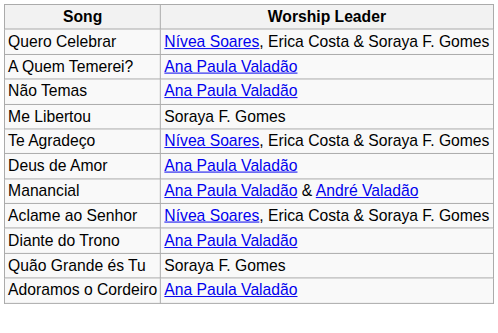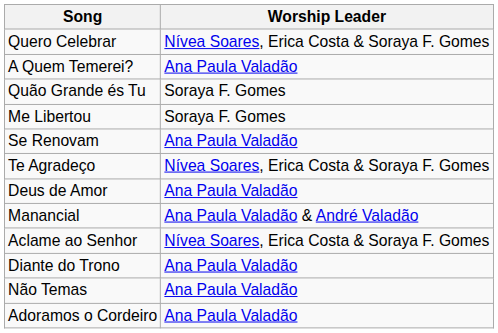rows swapped: Não Temas <-> Quão Grande és Tu
+ row: Se Renovam | Ana Paula Valadão
